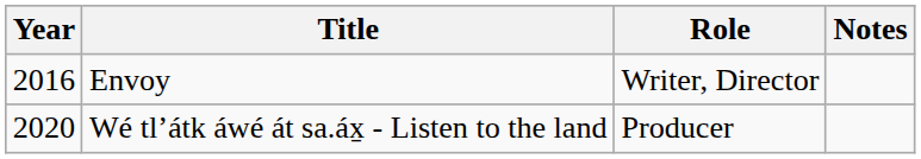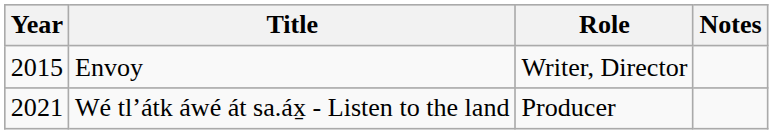Envoy | Year: 2016 -> 2015
Wé tlʼátk áwé át sa.áx̱ - Listen to the land | Year: 2020 -> 2021
